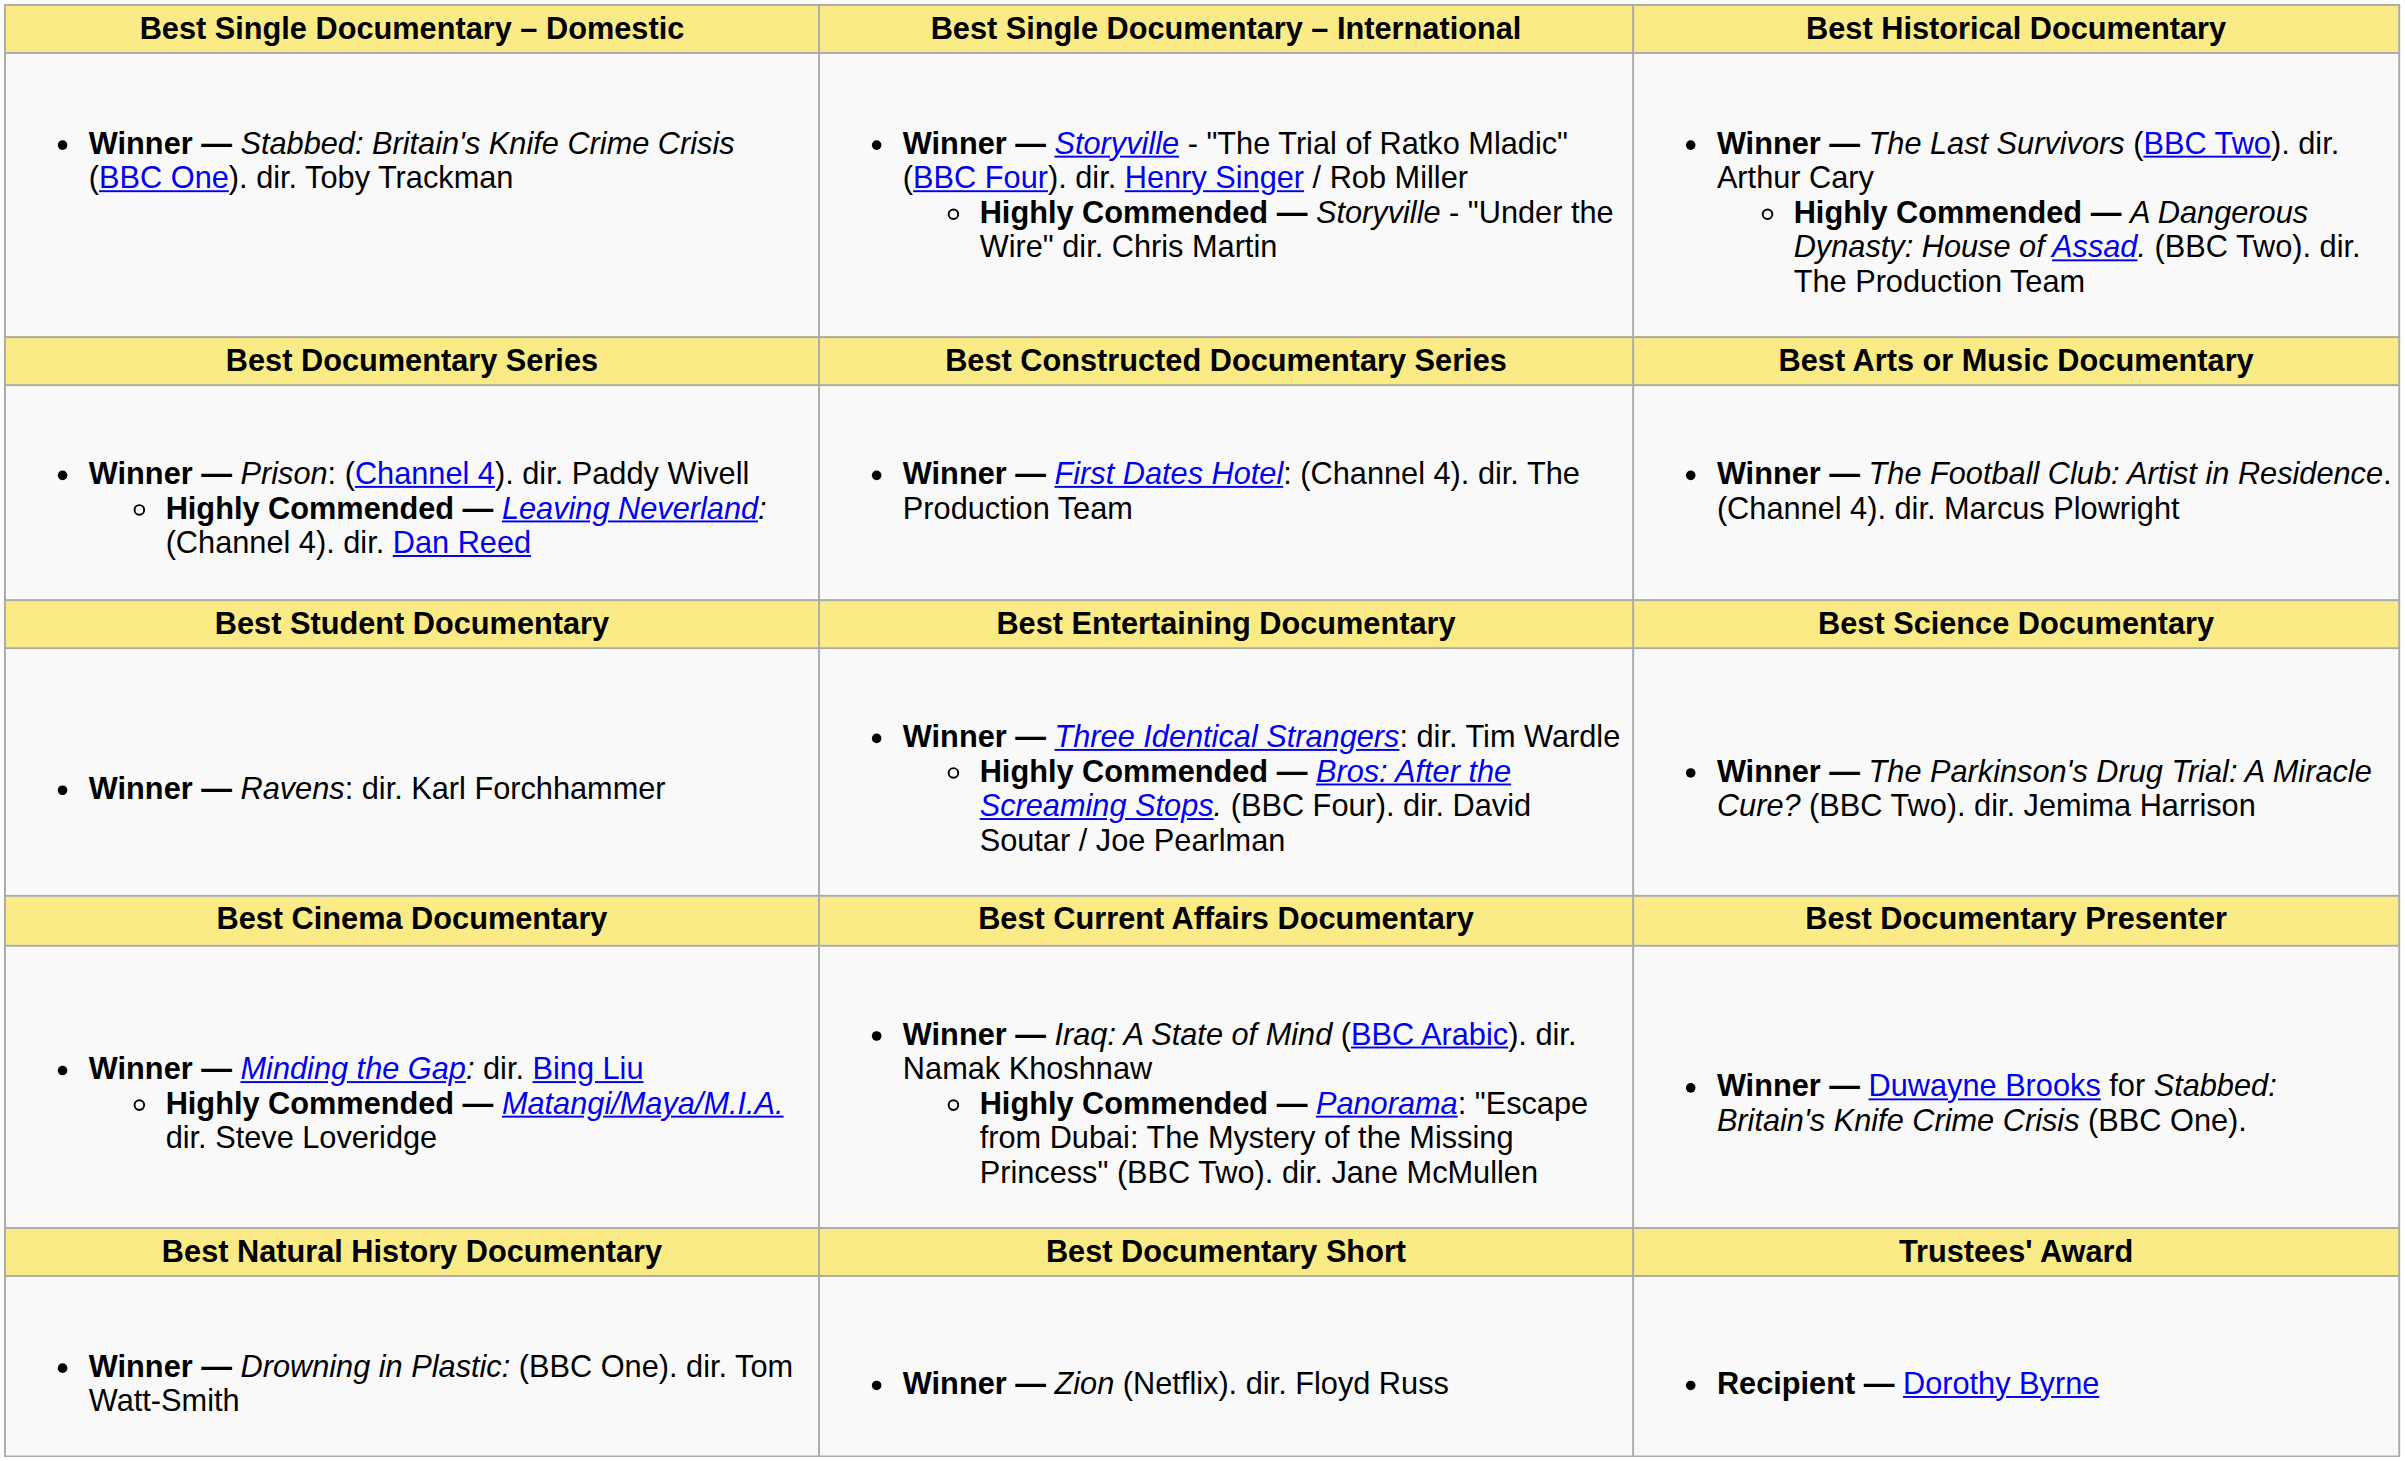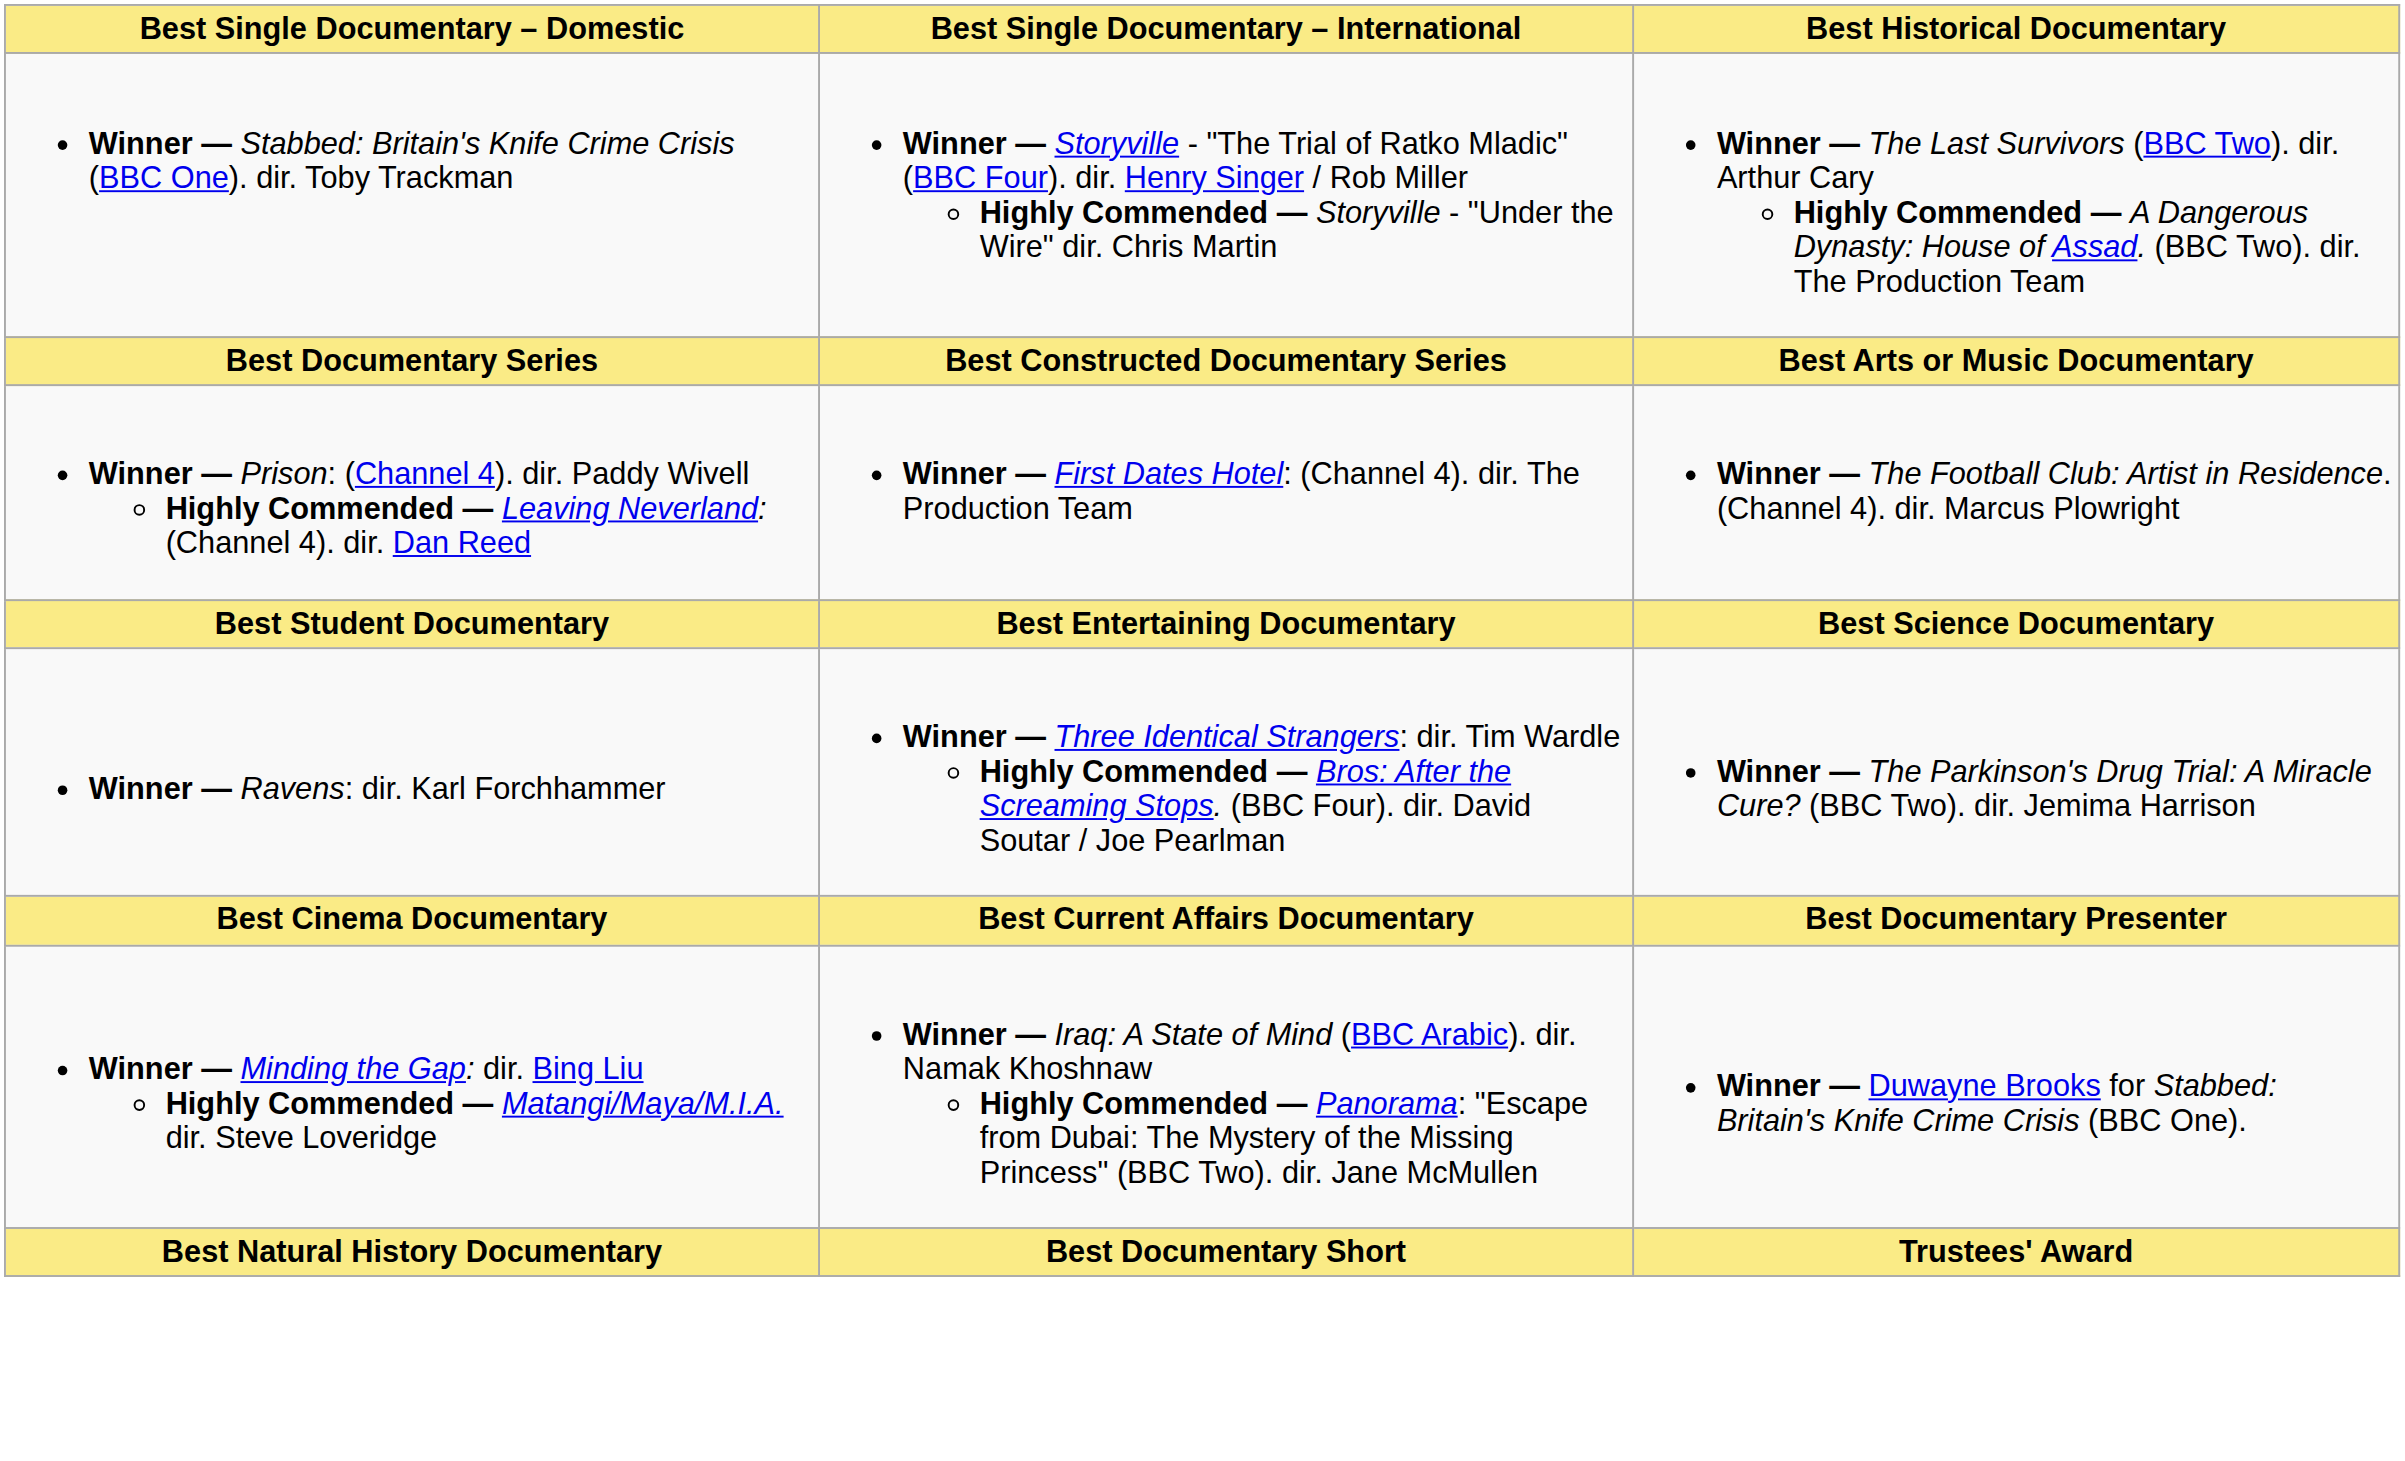- row: Winner — Drowning in Plastic: (BBC One). dir. Tom Watt-Smith | Winner — Zion (Netflix). dir. Floyd Russ | Recipient — Dorothy Byrne
